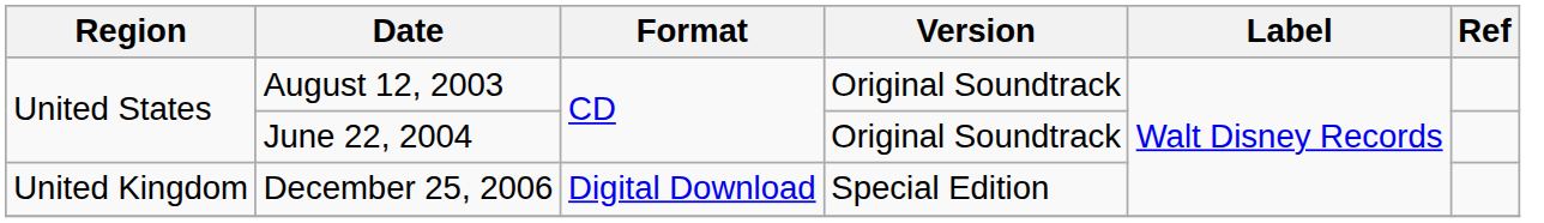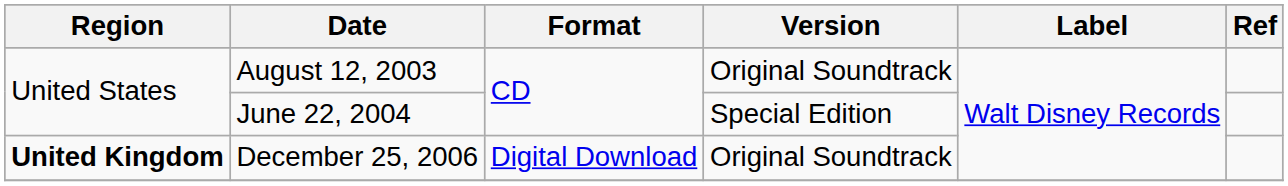June 22, 2004 | Version: Original Soundtrack -> Special Edition
December 25, 2006 | Region: normal -> bold
December 25, 2006 | Version: Special Edition -> Original Soundtrack
